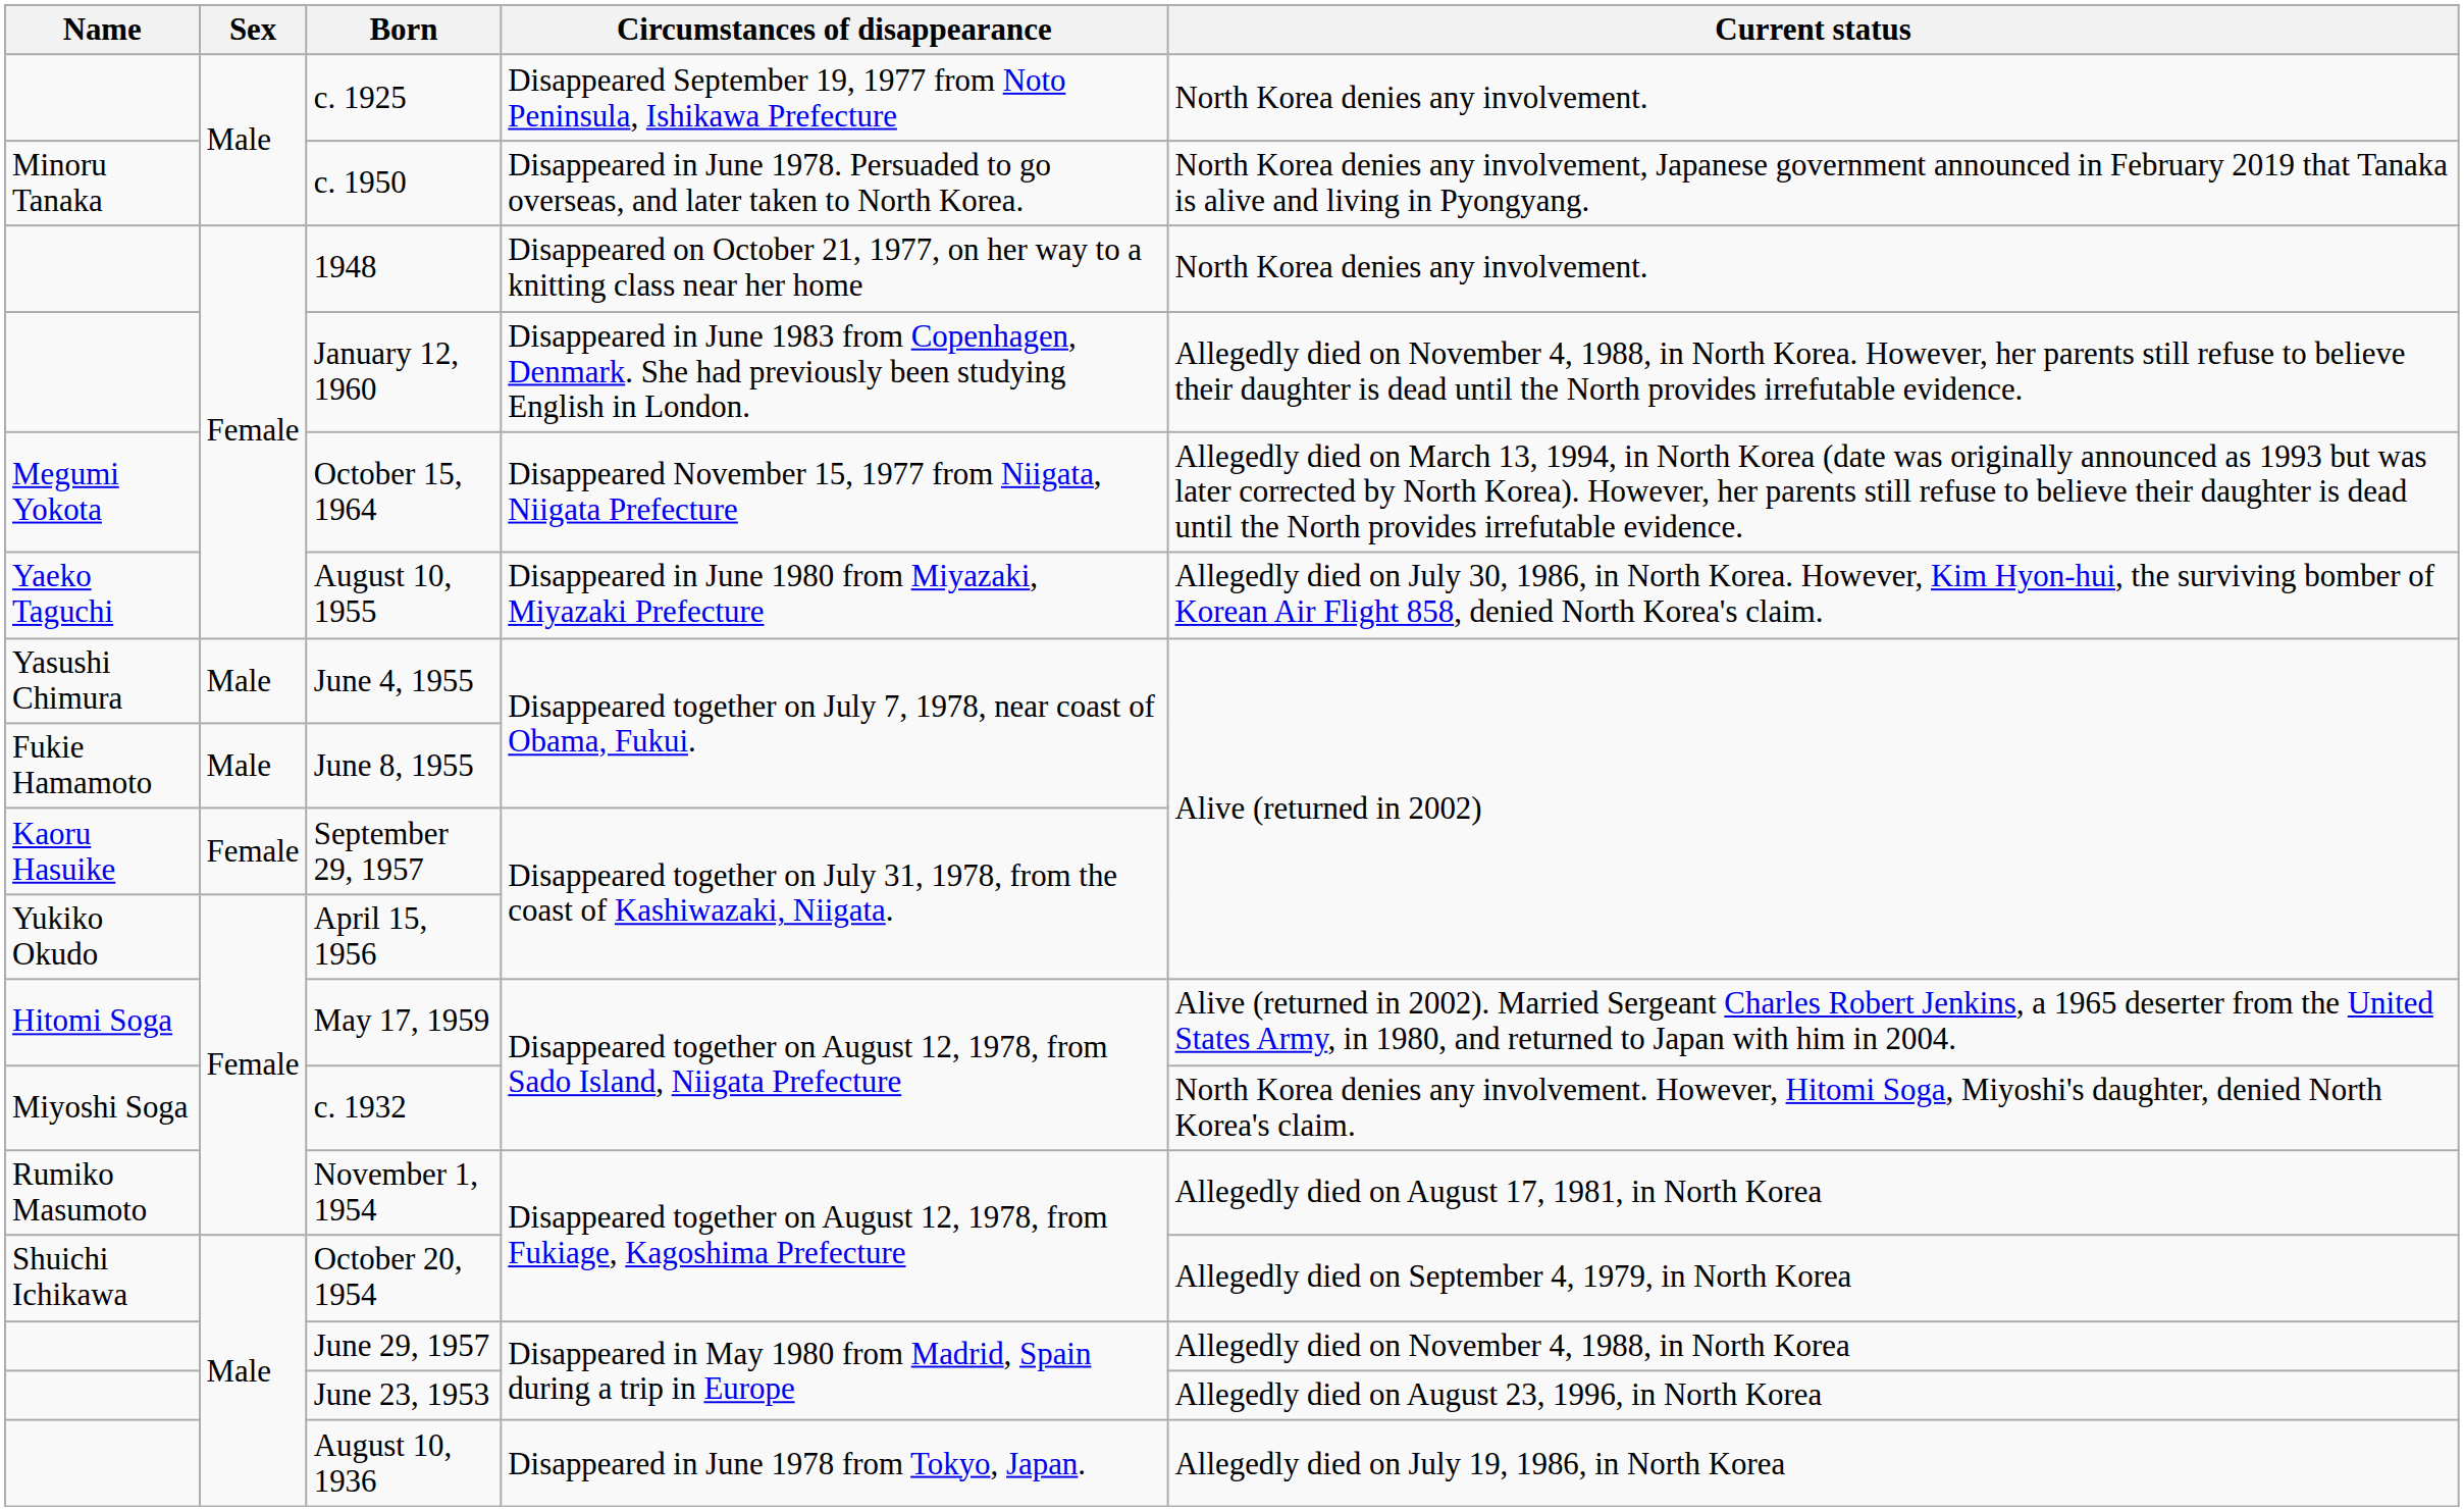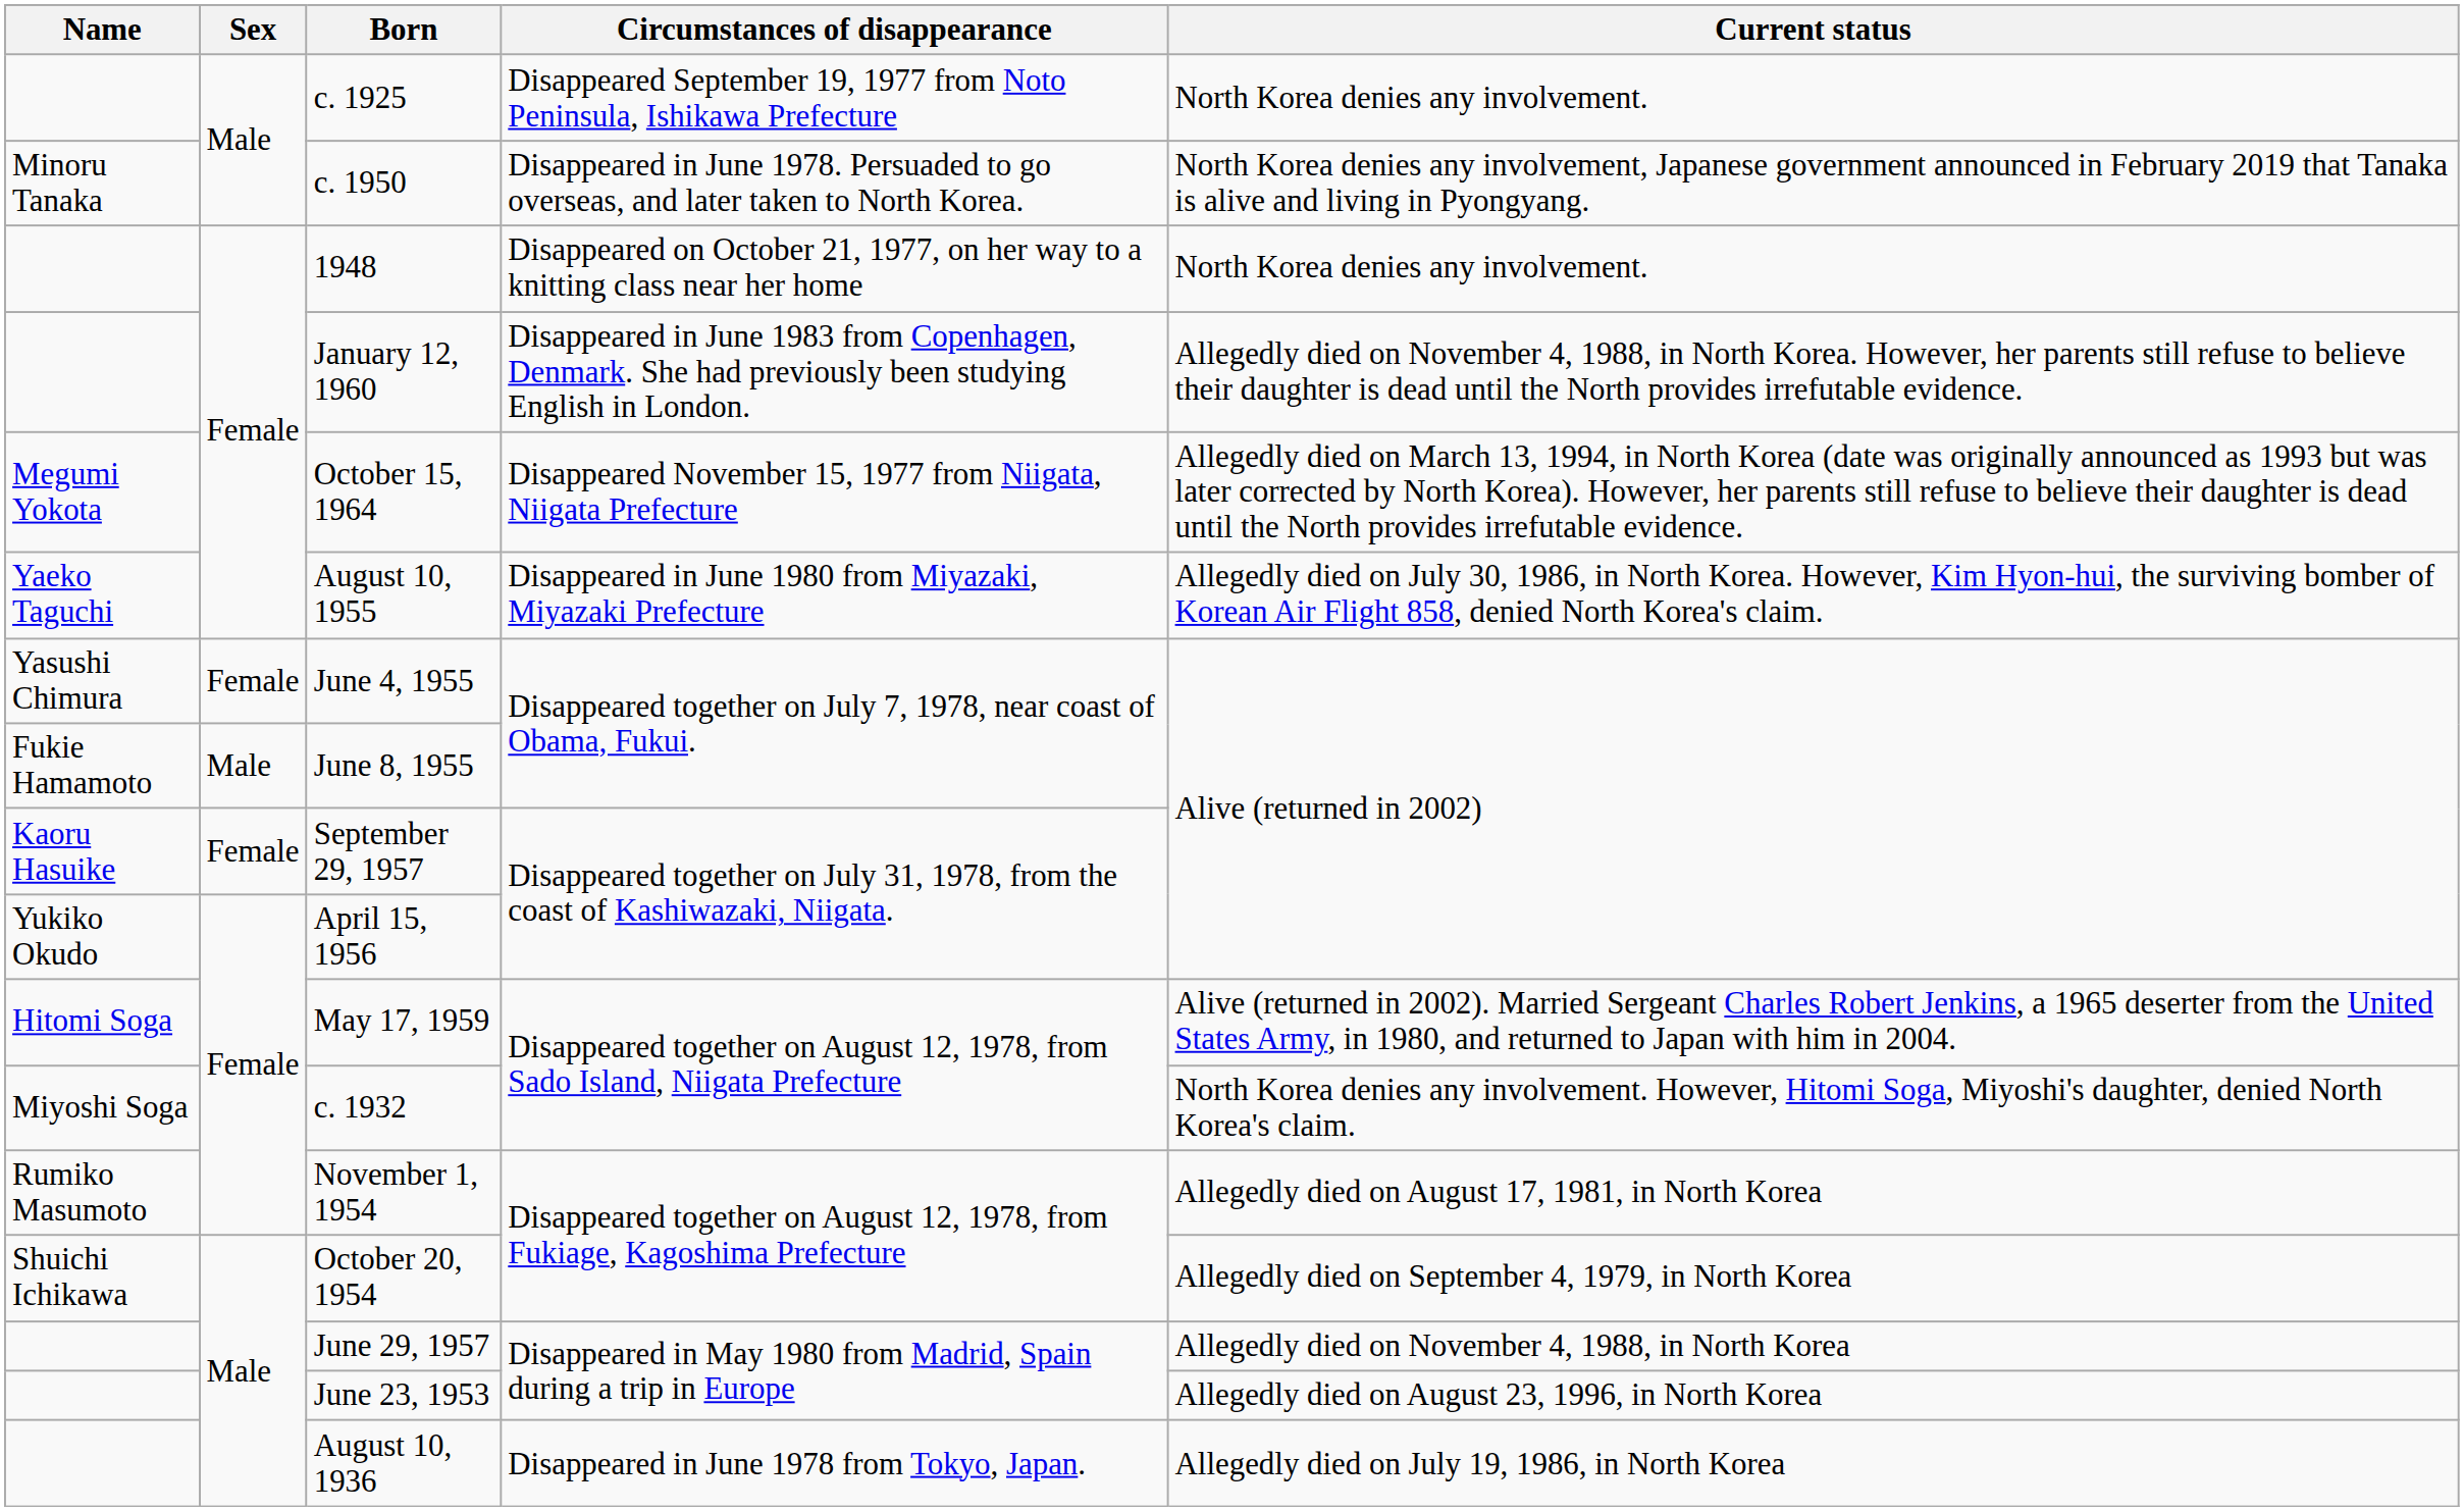June 4, 1955 | Sex: Male -> Female
